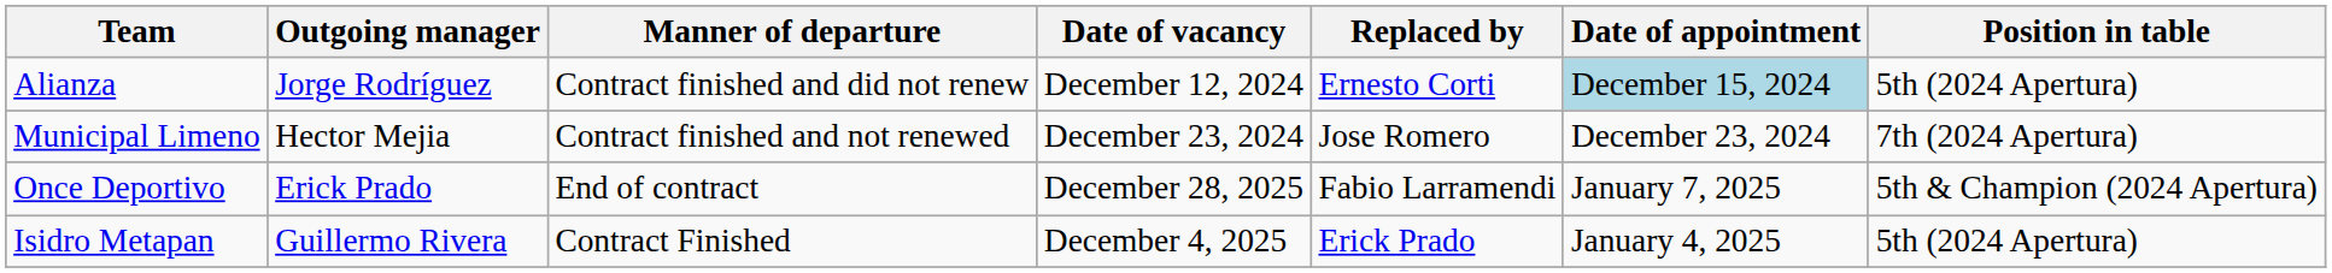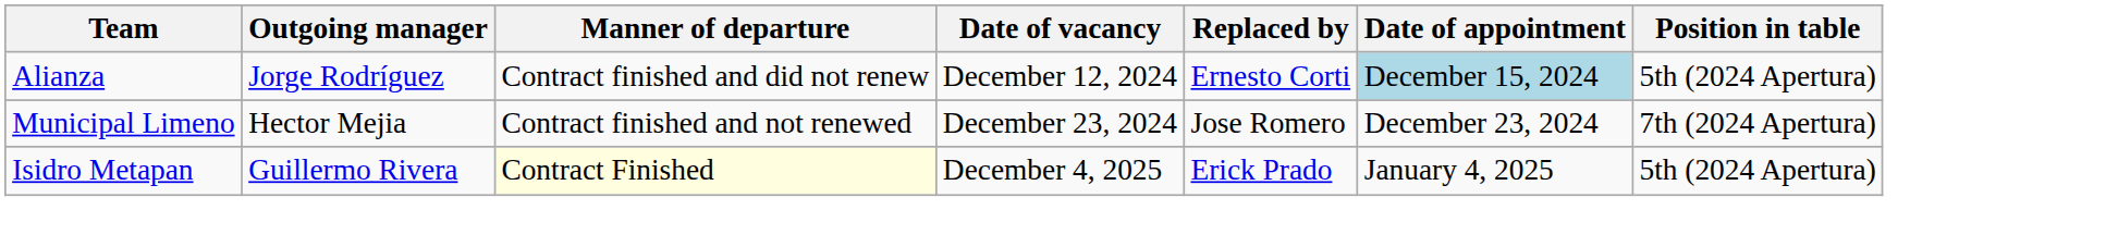- row: Once Deportivo | Erick Prado | End of contract | December 28, 2025 | Fabio Larramendi | January 7, 2025 | 5th & Champion (2024 Apertura)
Isidro Metapan | Manner of departure: no background -> lightyellow background
